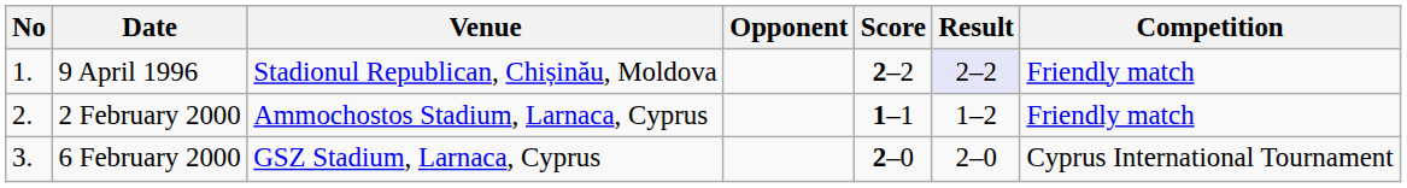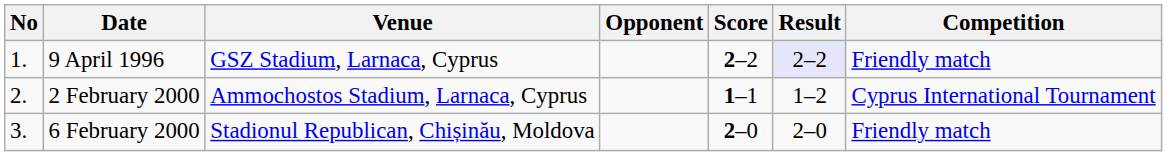9 April 1996 | Venue: Stadionul Republican, Chișinău, Moldova -> GSZ Stadium, Larnaca, Cyprus
2 February 2000 | Competition: Friendly match -> Cyprus International Tournament
6 February 2000 | Venue: GSZ Stadium, Larnaca, Cyprus -> Stadionul Republican, Chișinău, Moldova
6 February 2000 | Competition: Cyprus International Tournament -> Friendly match
